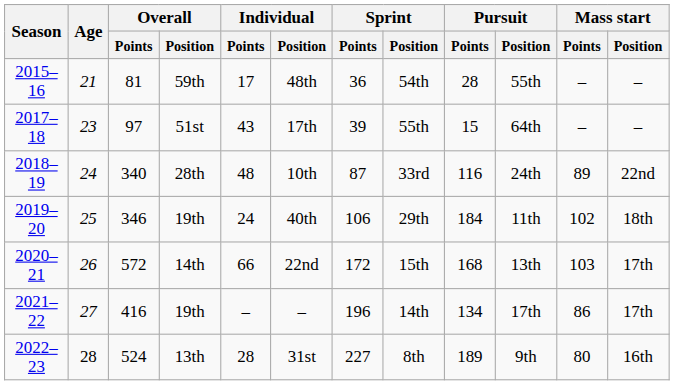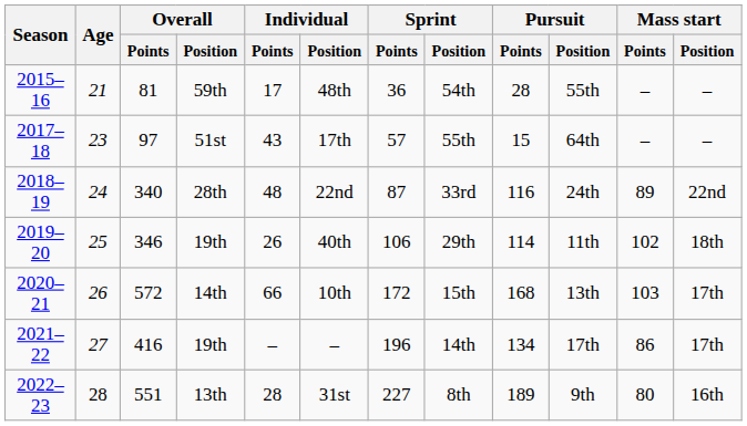2017–18 | Sprint / Points: 39 -> 57
2018–19 | Individual / Position: 10th -> 22nd
2019–20 | Individual / Points: 24 -> 26
2019–20 | Pursuit / Points: 184 -> 114
2020–21 | Individual / Position: 22nd -> 10th
2022–23 | Overall / Points: 524 -> 551
